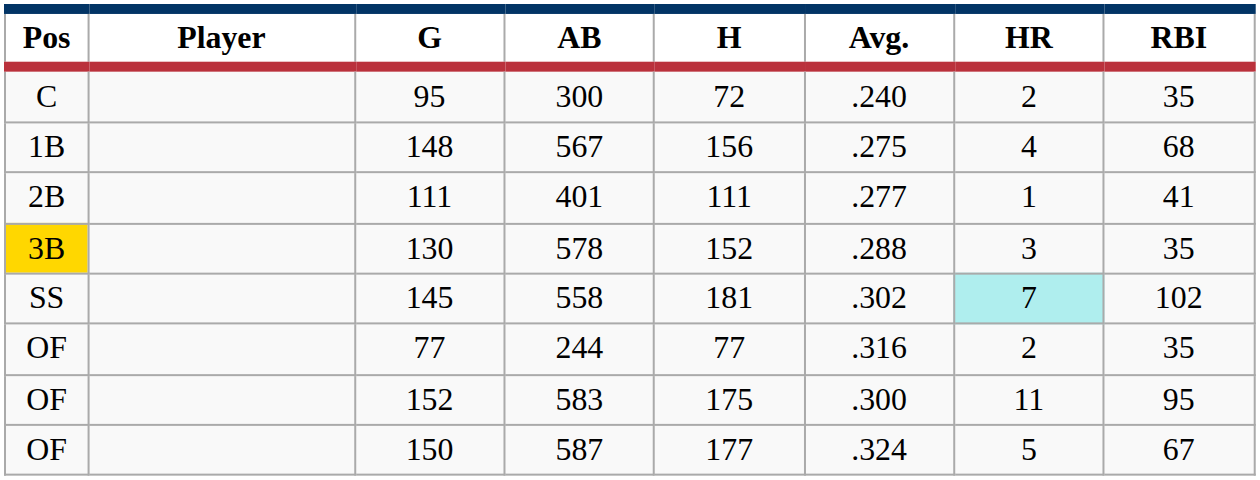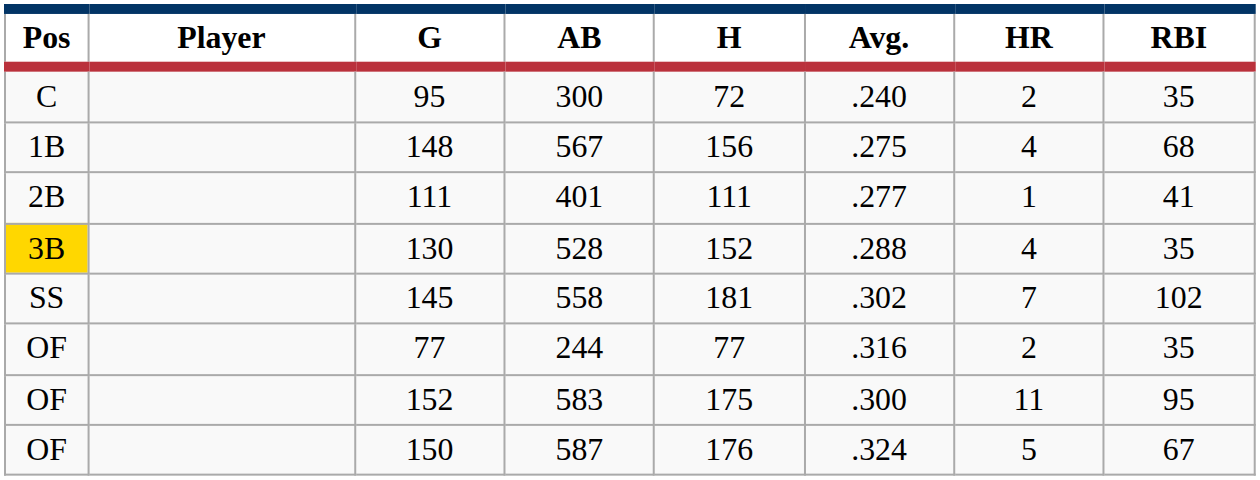130 | AB: 578 -> 528
130 | HR: 3 -> 4
145 | HR: paleturquoise background -> no background
150 | H: 177 -> 176
